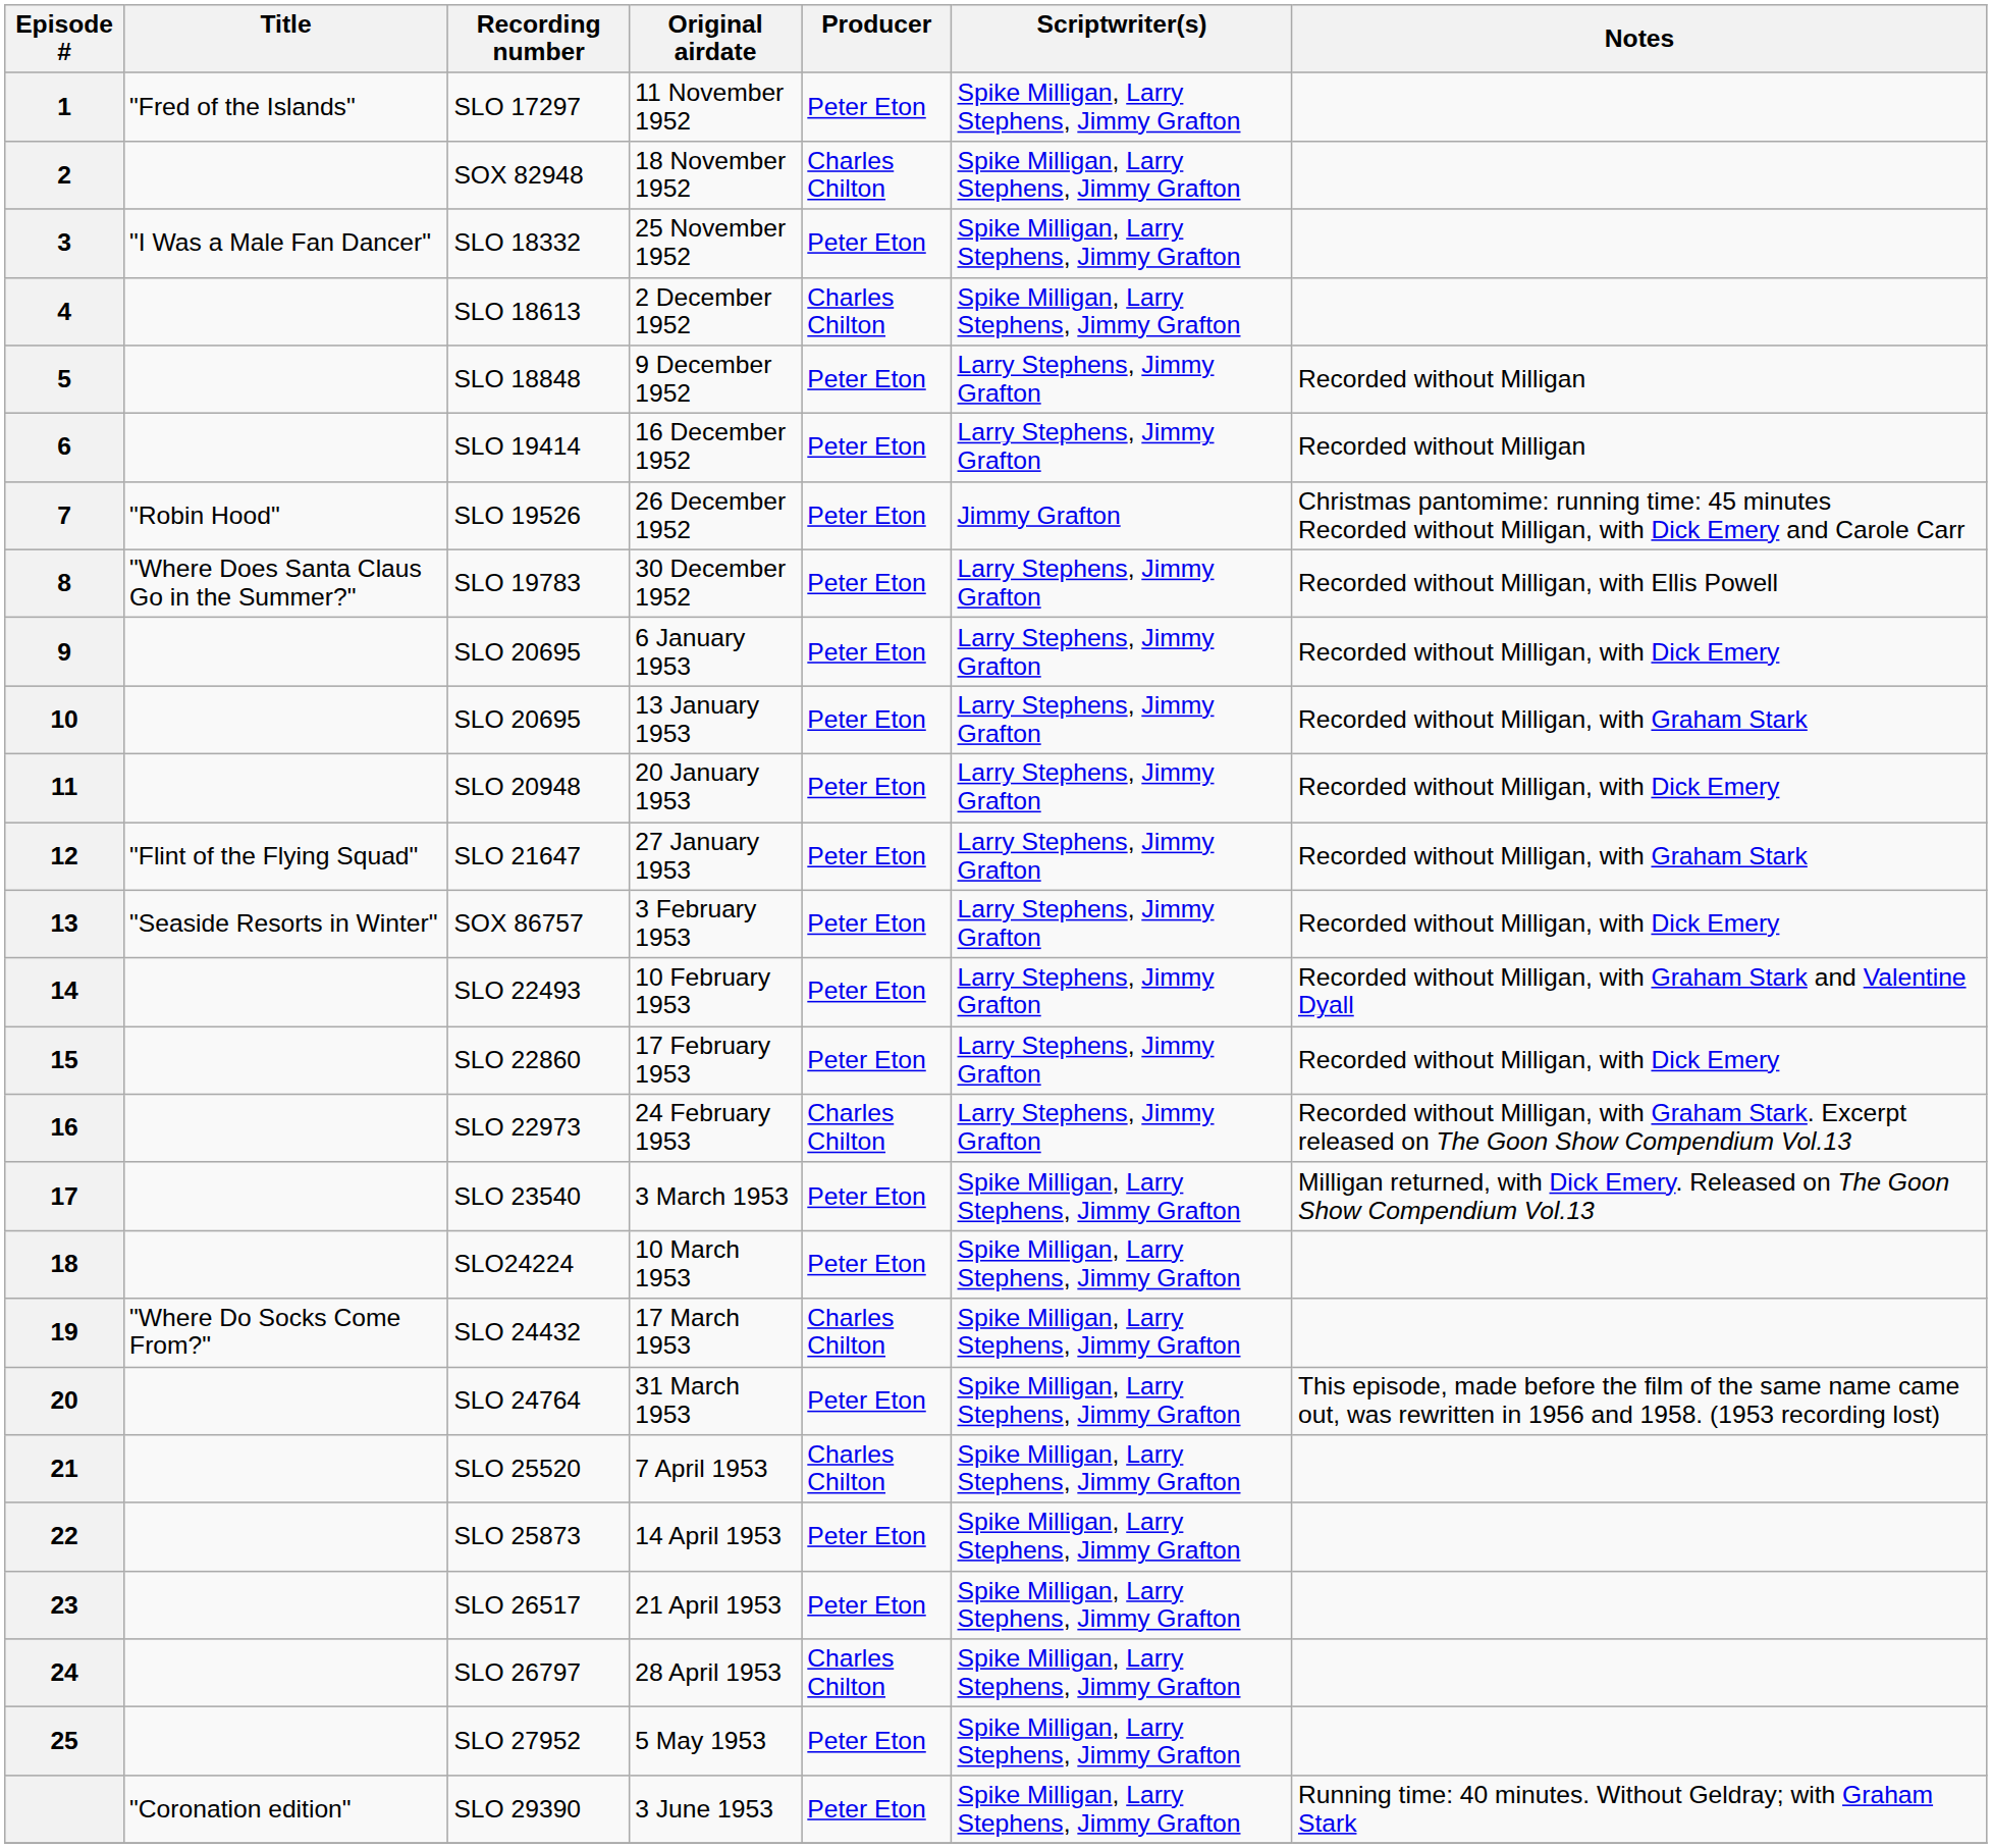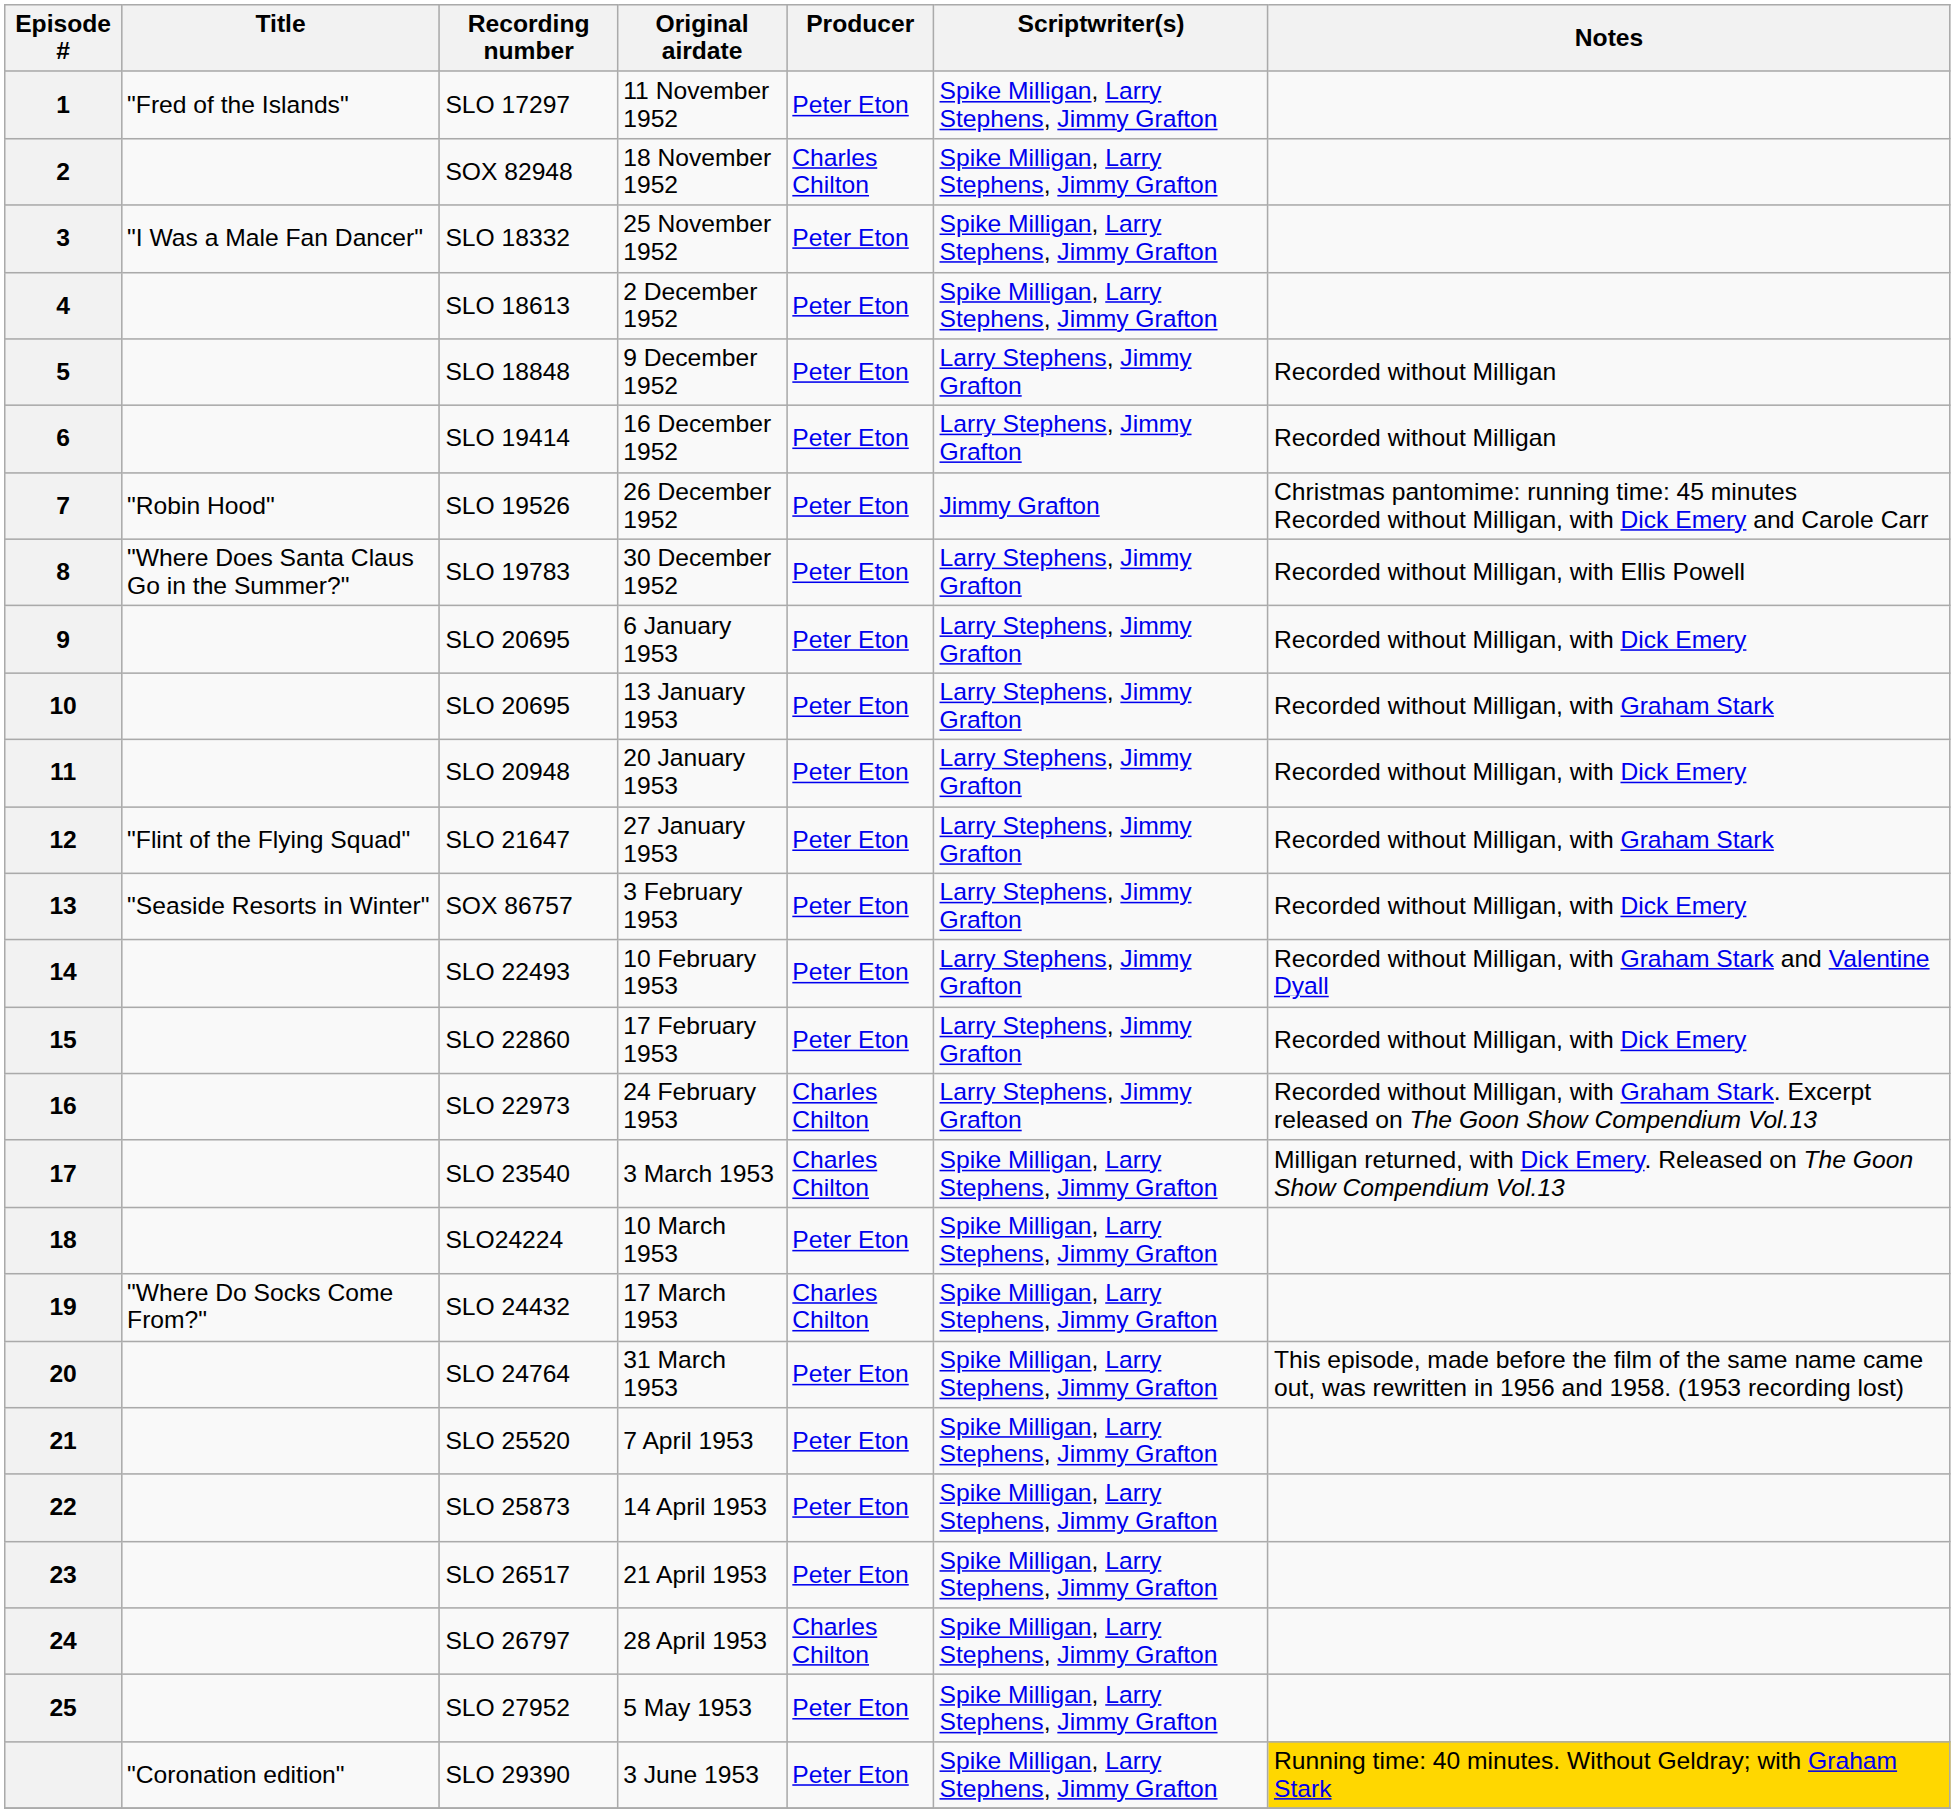2 December 1952 | Producer: Charles Chilton -> Peter Eton
3 March 1953 | Producer: Peter Eton -> Charles Chilton
7 April 1953 | Producer: Charles Chilton -> Peter Eton
3 June 1953 | Notes: no background -> gold background
